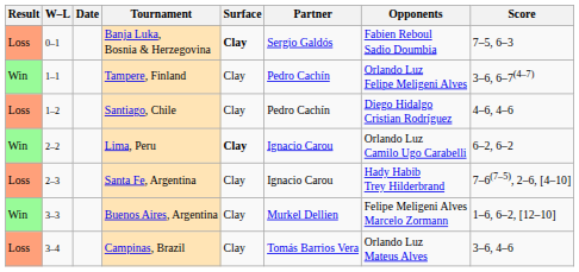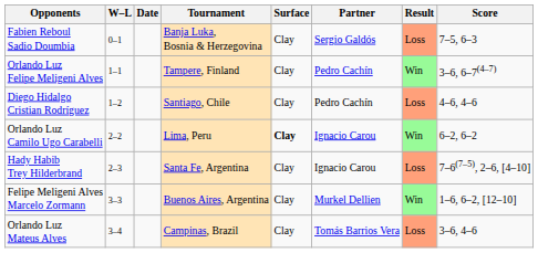columns swapped: Result <-> Opponents
Banja Luka, Bosnia & Herzegovina | Surface: bold -> normal
